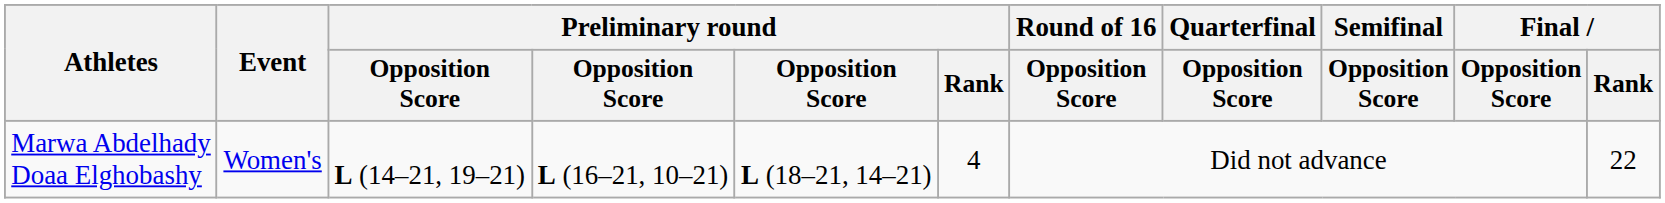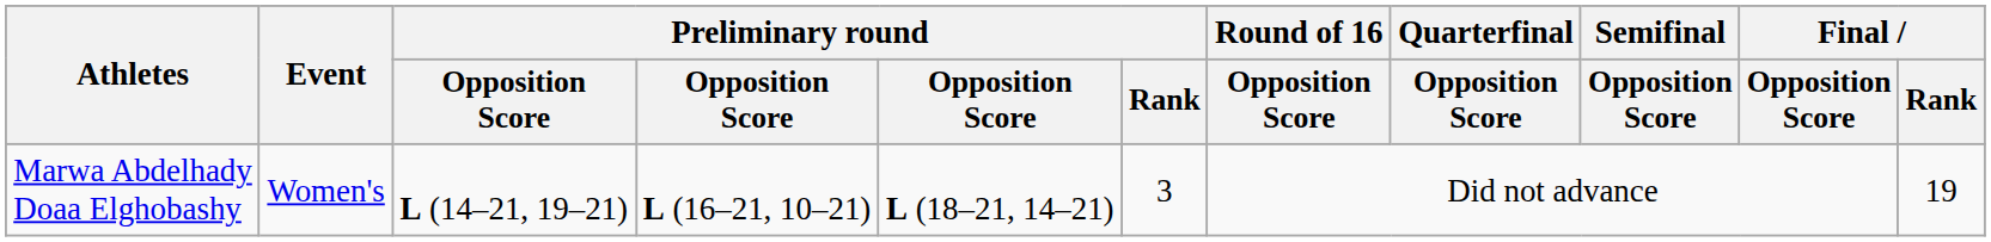Marwa Abdelhady Doaa Elghobashy | Preliminary round / Rank: 4 -> 3
Marwa Abdelhady Doaa Elghobashy | Final / Rank: 22 -> 19
